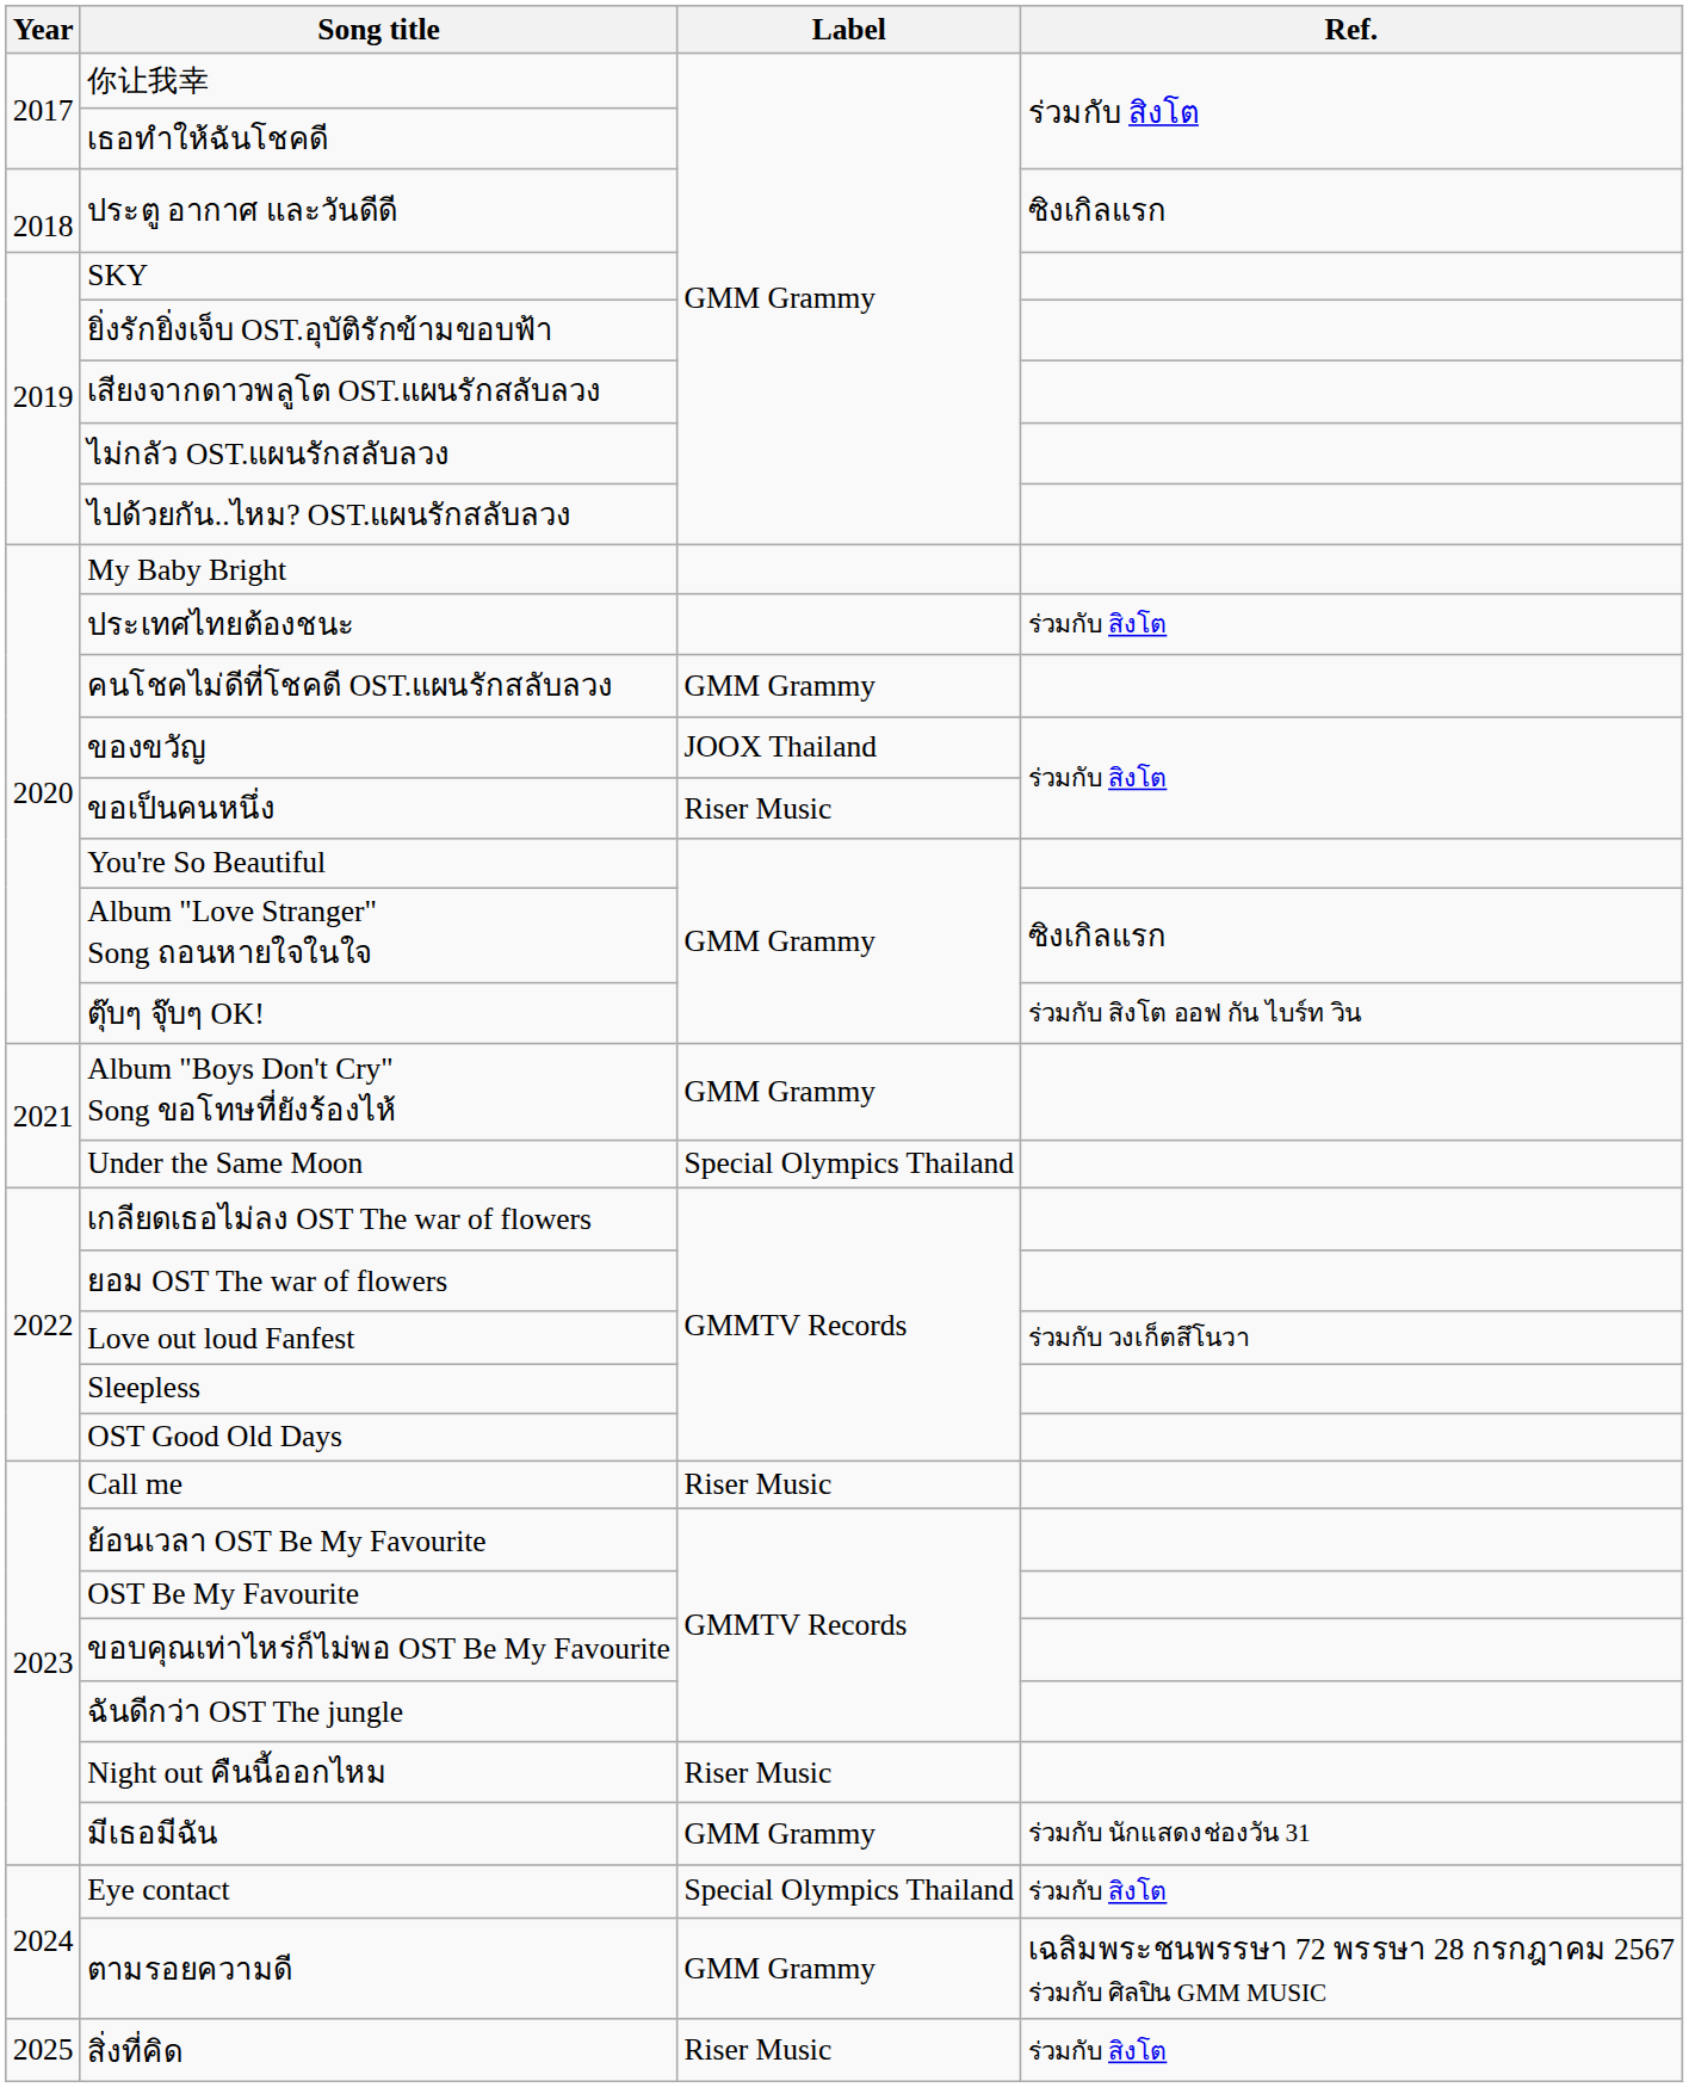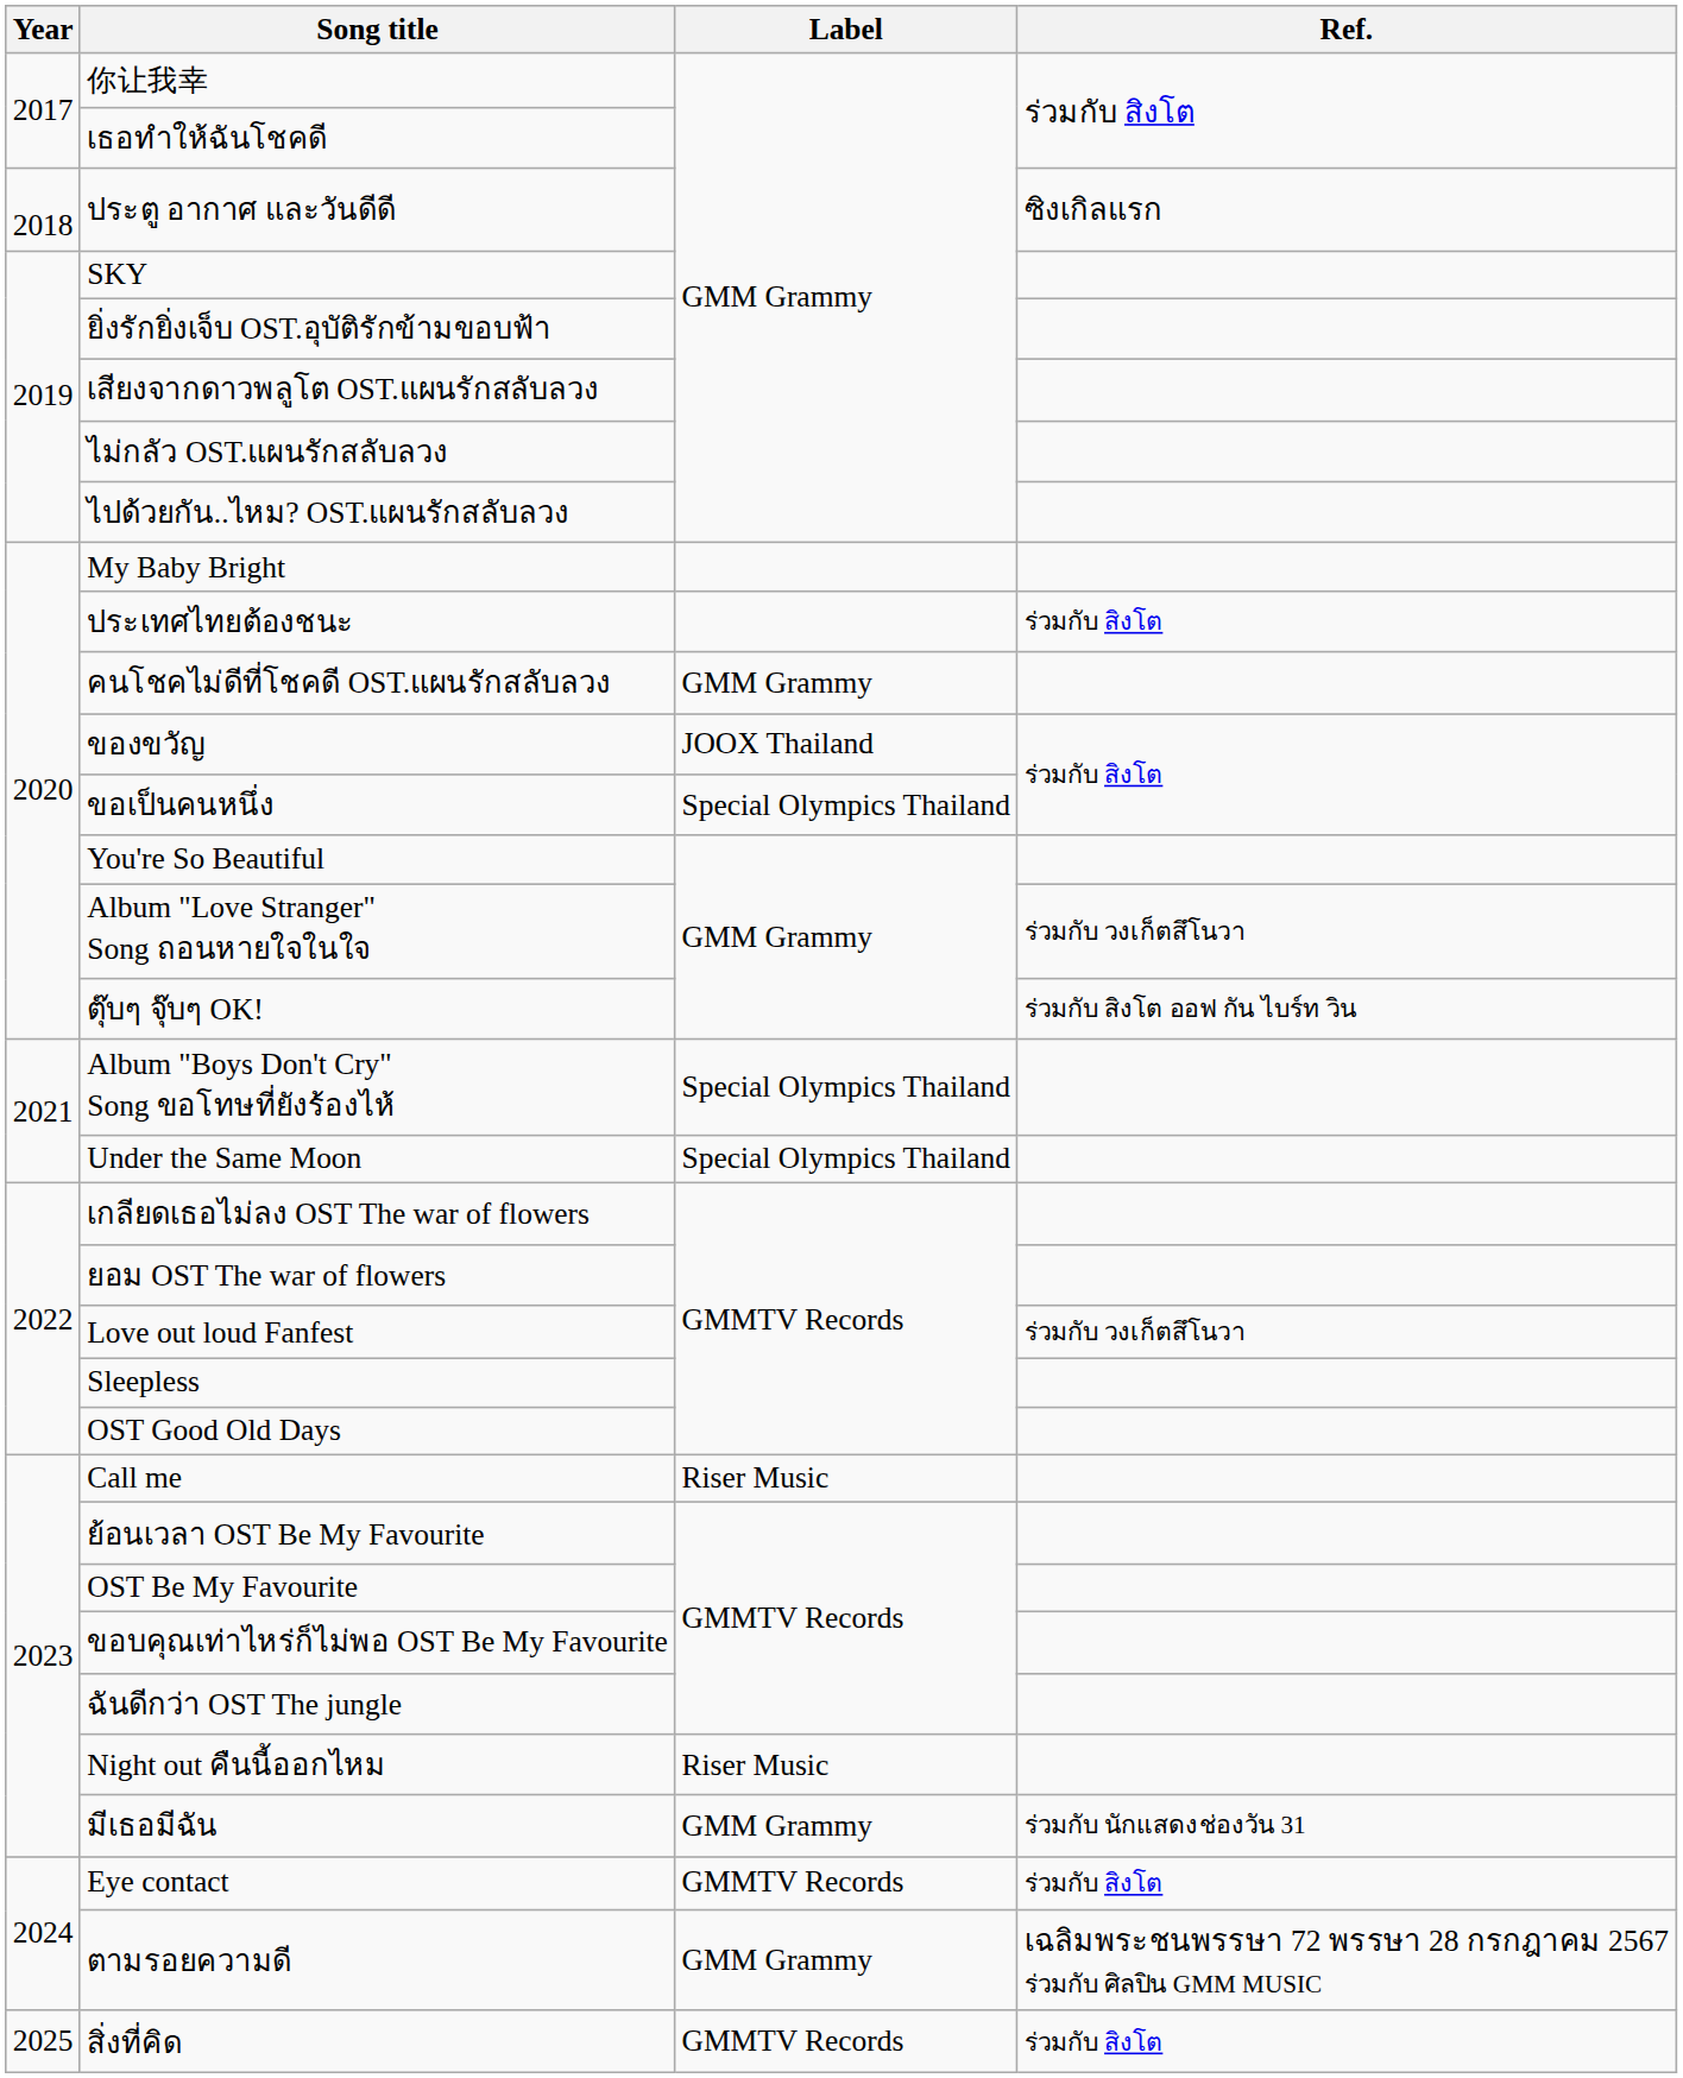ขอเป็นคนหนึ่ง | Label: Riser Music -> Special Olympics Thailand
Album "Love Stranger" Song ถอนหายใจในใจ | Ref.: ซิงเกิลแรก -> ร่วมกับ วงเก็ตสึโนวา
Album "Boys Don't Cry" Song ขอโทษที่ยังร้องไห้ | Label: GMM Grammy -> Special Olympics Thailand
Eye contact | Label: Special Olympics Thailand -> GMMTV Records
สิ่งที่คิด | Label: Riser Music -> GMMTV Records
